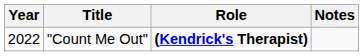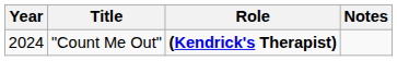"Count Me Out" | Year: 2022 -> 2024
